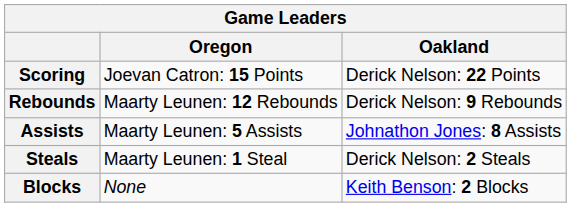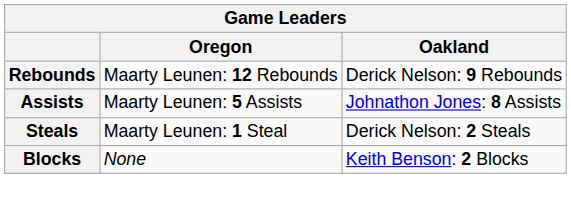- row: Scoring | Joevan Catron: 15 Points | Derick Nelson: 22 Points
